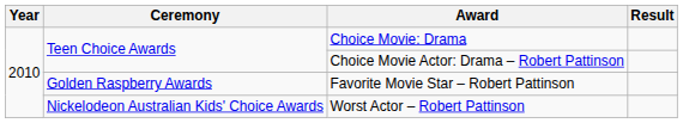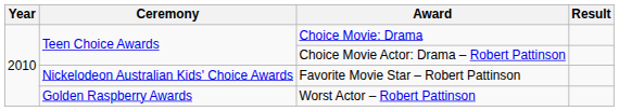Favorite Movie Star – Robert Pattinson | Ceremony: Golden Raspberry Awards -> Nickelodeon Australian Kids' Choice Awards
Worst Actor – Robert Pattinson | Ceremony: Nickelodeon Australian Kids' Choice Awards -> Golden Raspberry Awards
